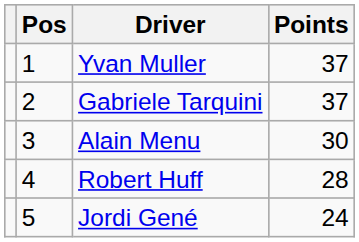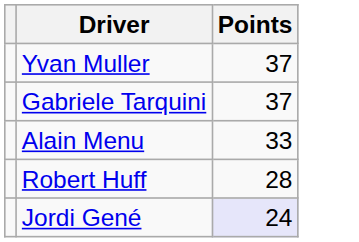- column: Pos | 1 | 2 | 3 | 4 | 5
Alain Menu | Points: 30 -> 33
Jordi Gené | Points: no background -> lavender background
